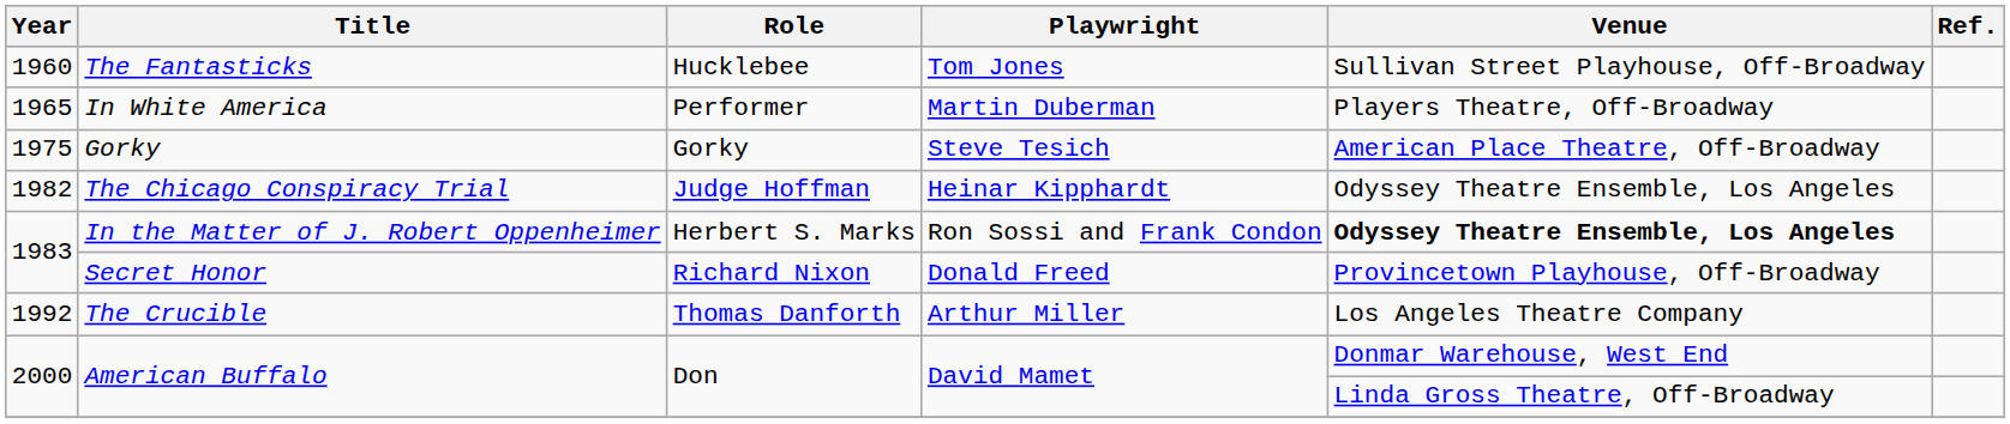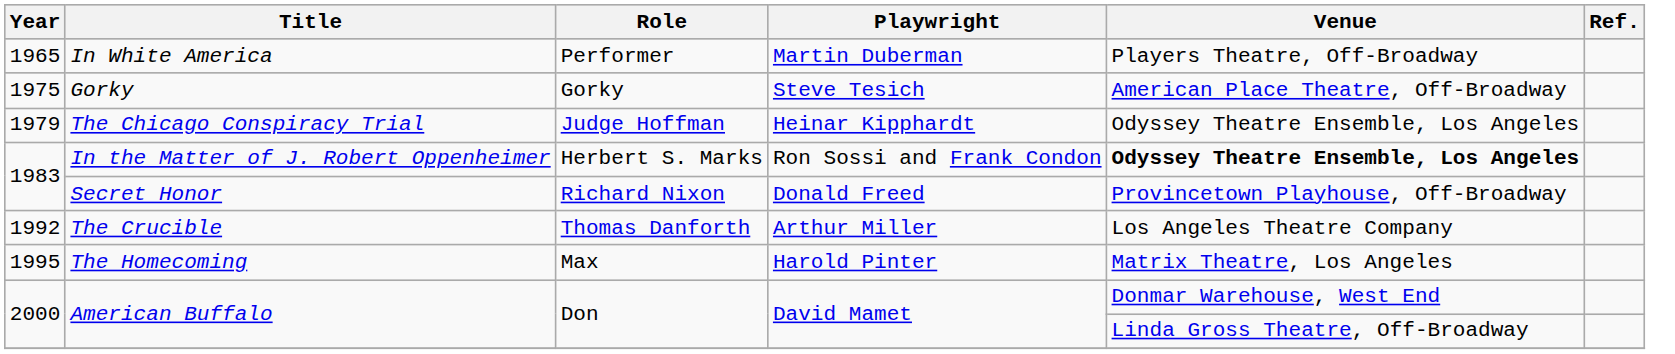- row: 1960 | The Fantasticks | Hucklebee | Tom Jones | Sullivan Street Playhouse, Off-Broadway
The Chicago Conspiracy Trial | Year: 1982 -> 1979
+ row: 1995 | The Homecoming | Max | Harold Pinter | Matrix Theatre, Los Angeles
